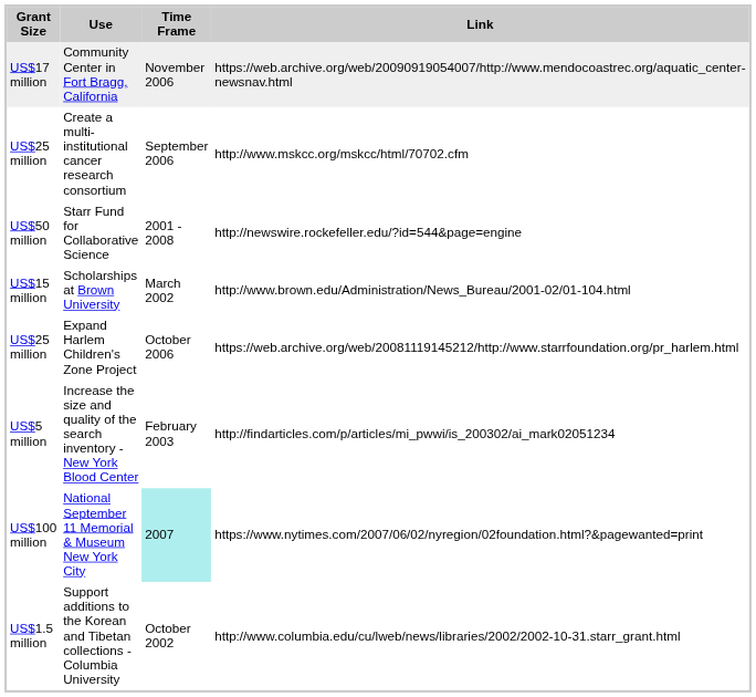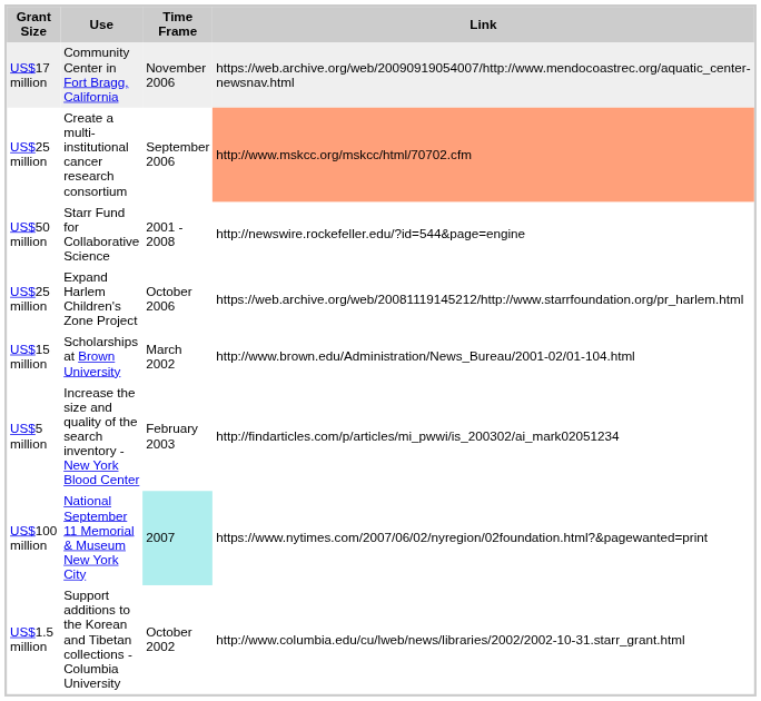Create a multi-institutional cancer research consortium | Link: no background -> lightsalmon background
rows swapped: Expand Harlem Children's Zone Project <-> Scholarships at Brown University
